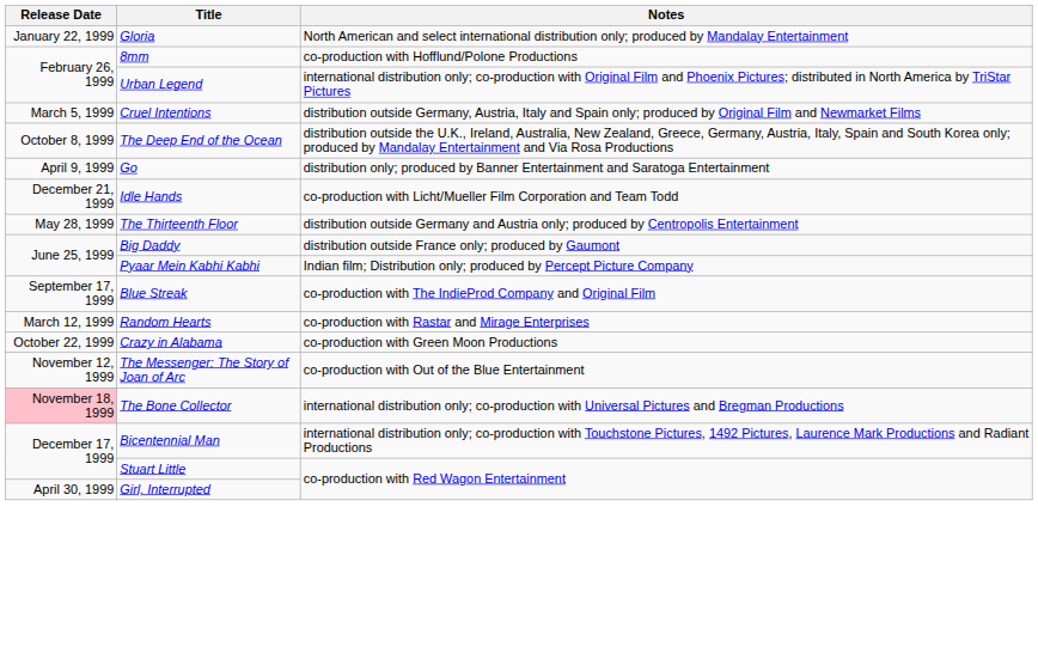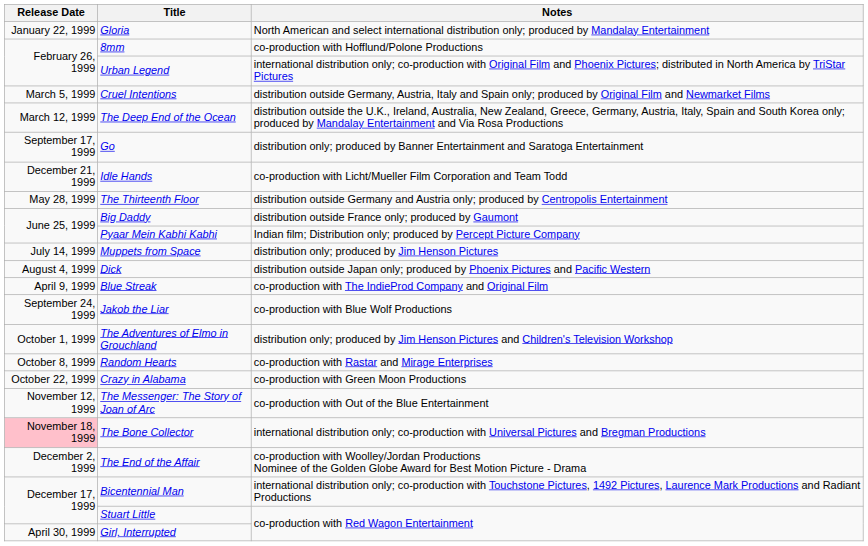The Deep End of the Ocean | Release Date: October 8, 1999 -> March 12, 1999
Go | Release Date: April 9, 1999 -> September 17, 1999
+ row: July 14, 1999 | Muppets from Space | distribution only; produced by Jim Henson Pictures
+ row: August 4, 1999 | Dick | distribution outside Japan only; produced by Phoenix Pictures and Pacific Western
Blue Streak | Release Date: September 17, 1999 -> April 9, 1999
+ row: September 24, 1999 | Jakob the Liar | co-production with Blue Wolf Productions
+ row: October 1, 1999 | The Adventures of Elmo in Grouchland | distribution only; produced by Jim Henson Pictures and Children's Television Workshop
Random Hearts | Release Date: March 12, 1999 -> October 8, 1999
+ row: December 2, 1999 | The End of the Affair | co-production with Woolley/Jordan Productions Nominee of the Golden Globe Award for Best Motion Picture - Drama
